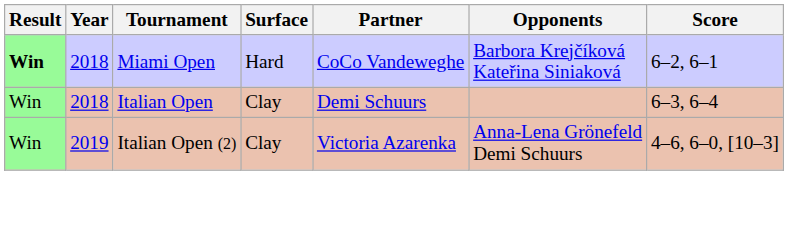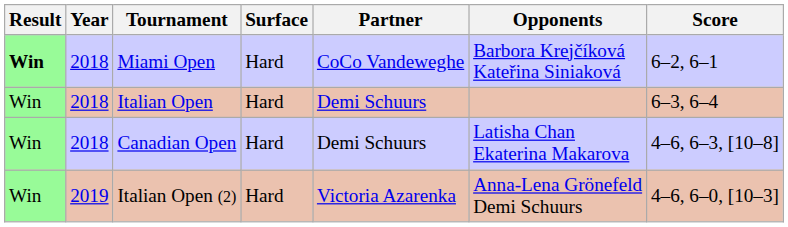Italian Open | Surface: Clay -> Hard
+ row: Win | 2018 | Canadian Open | Hard | Demi Schuurs | Latisha Chan Ekaterina Makarova | 4–6, 6–3, [10–8]
Italian Open (2) | Surface: Clay -> Hard
